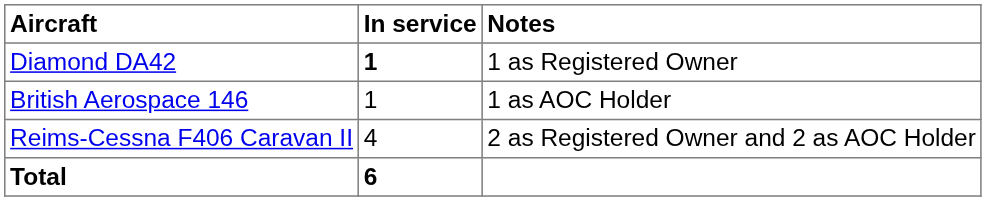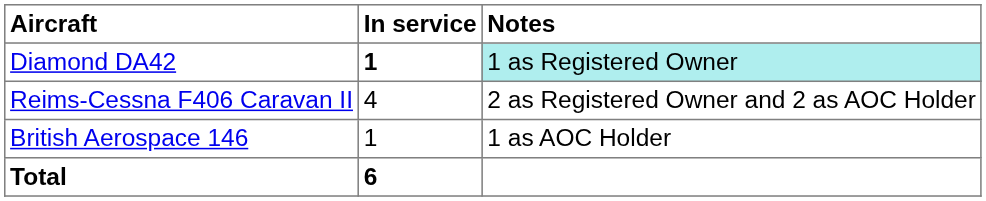Diamond DA42 | Notes: no background -> paleturquoise background
rows swapped: Reims-Cessna F406 Caravan II <-> British Aerospace 146
